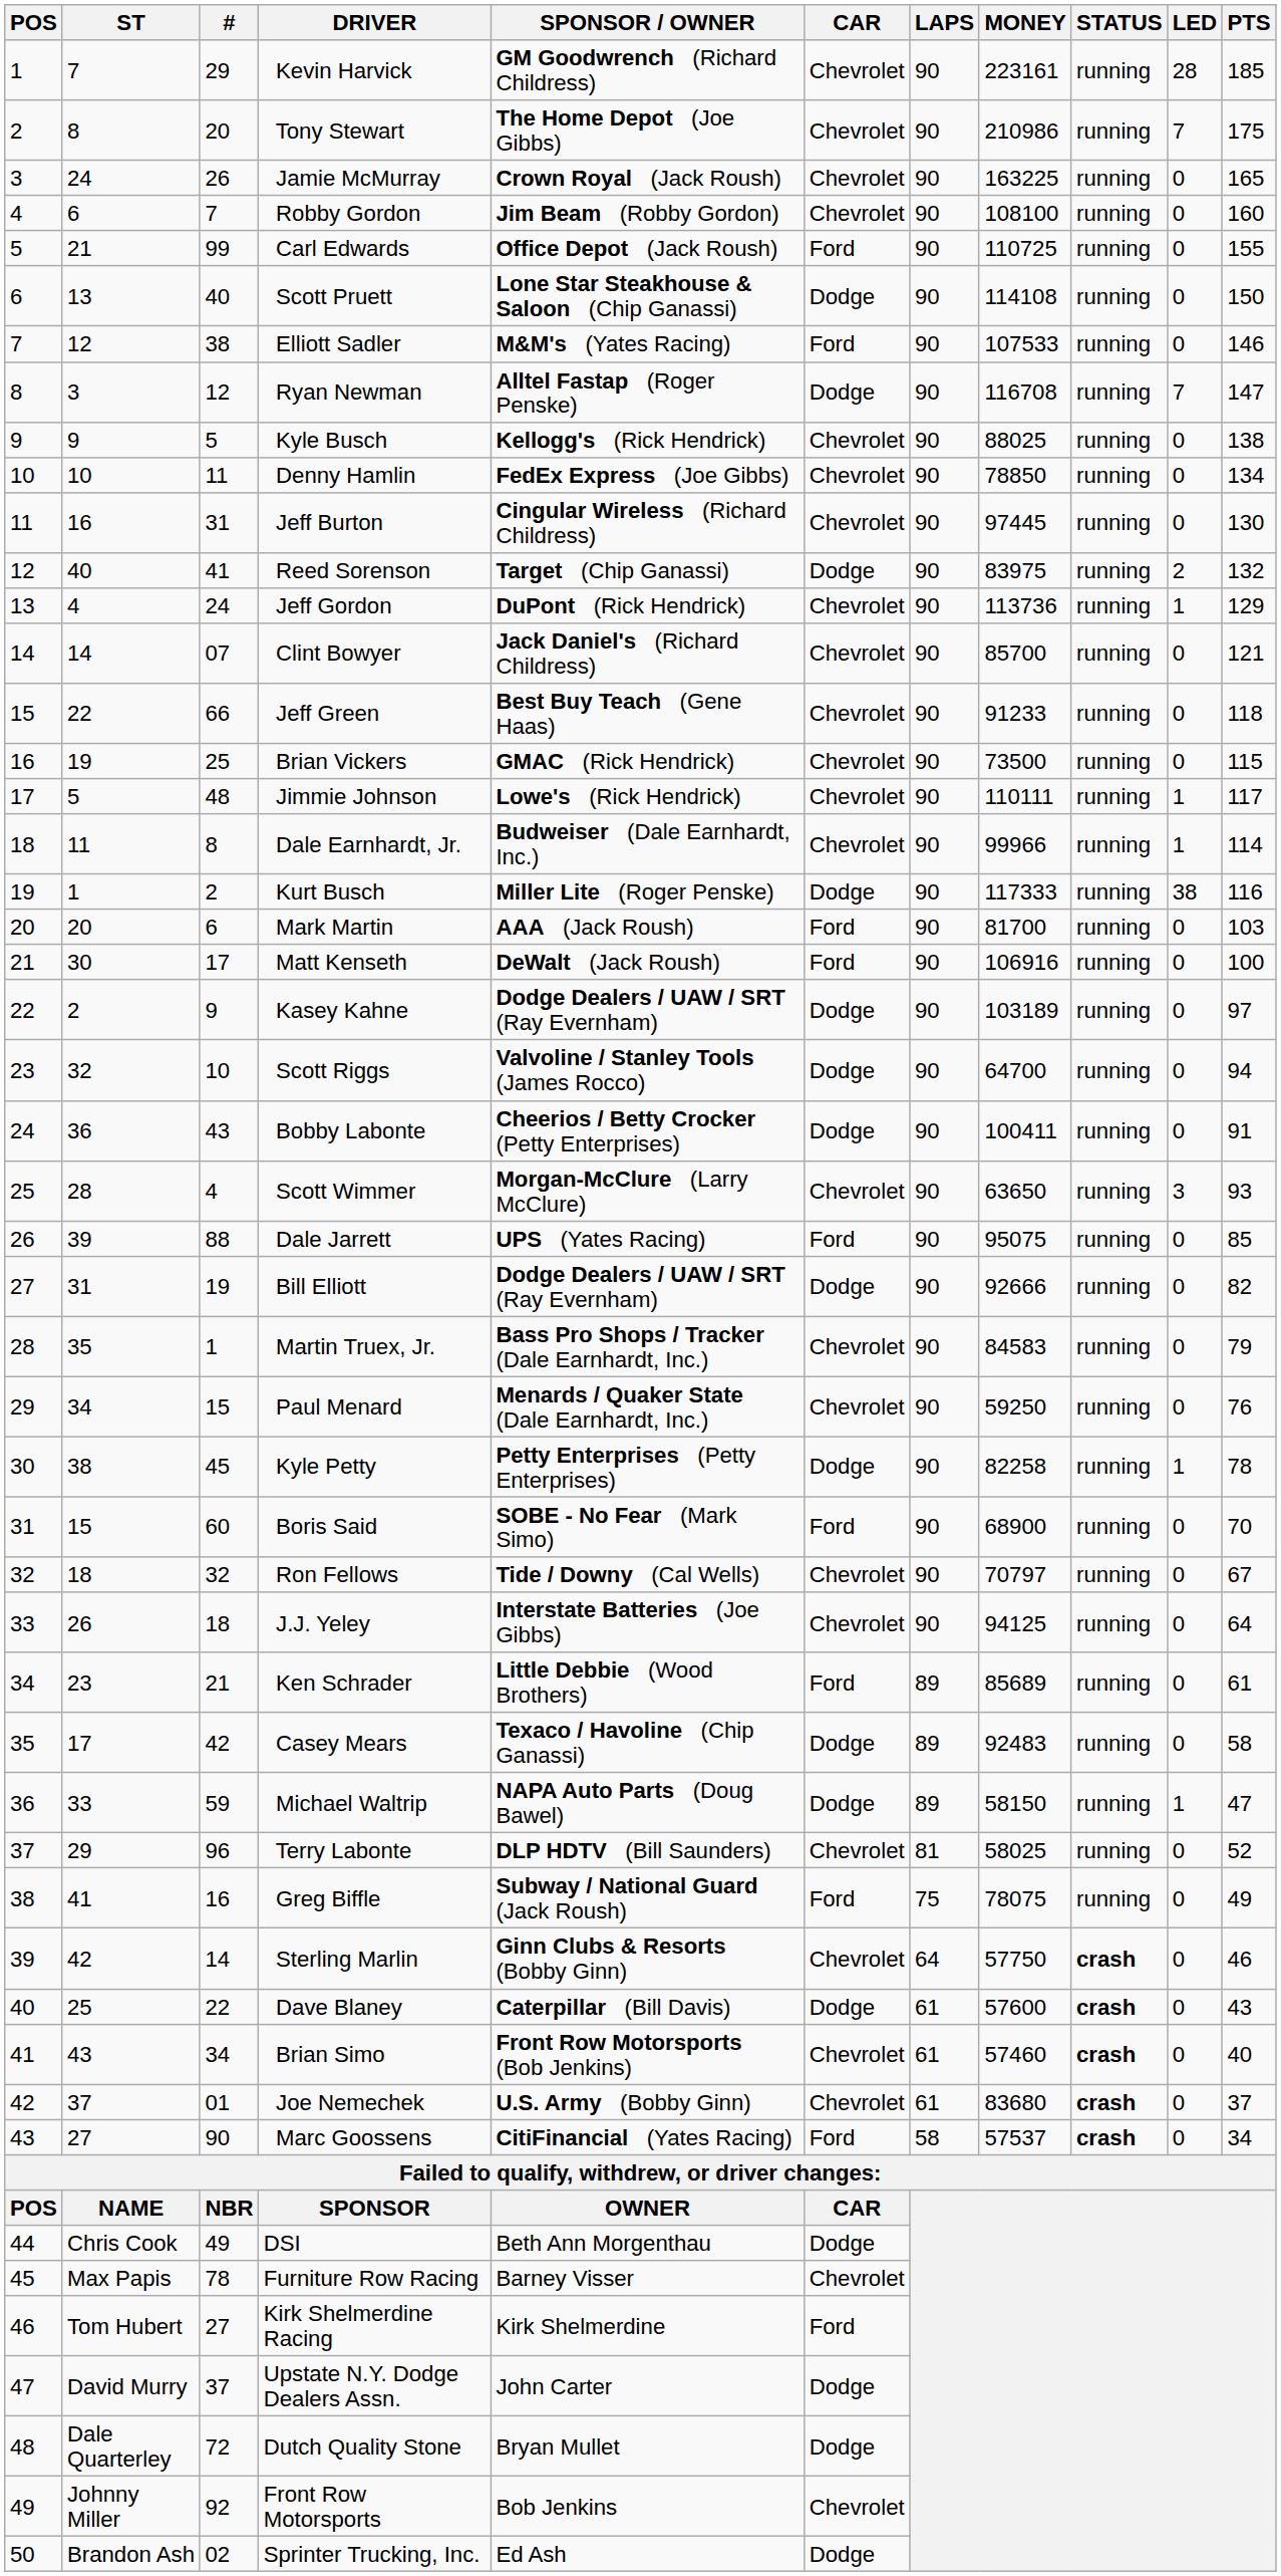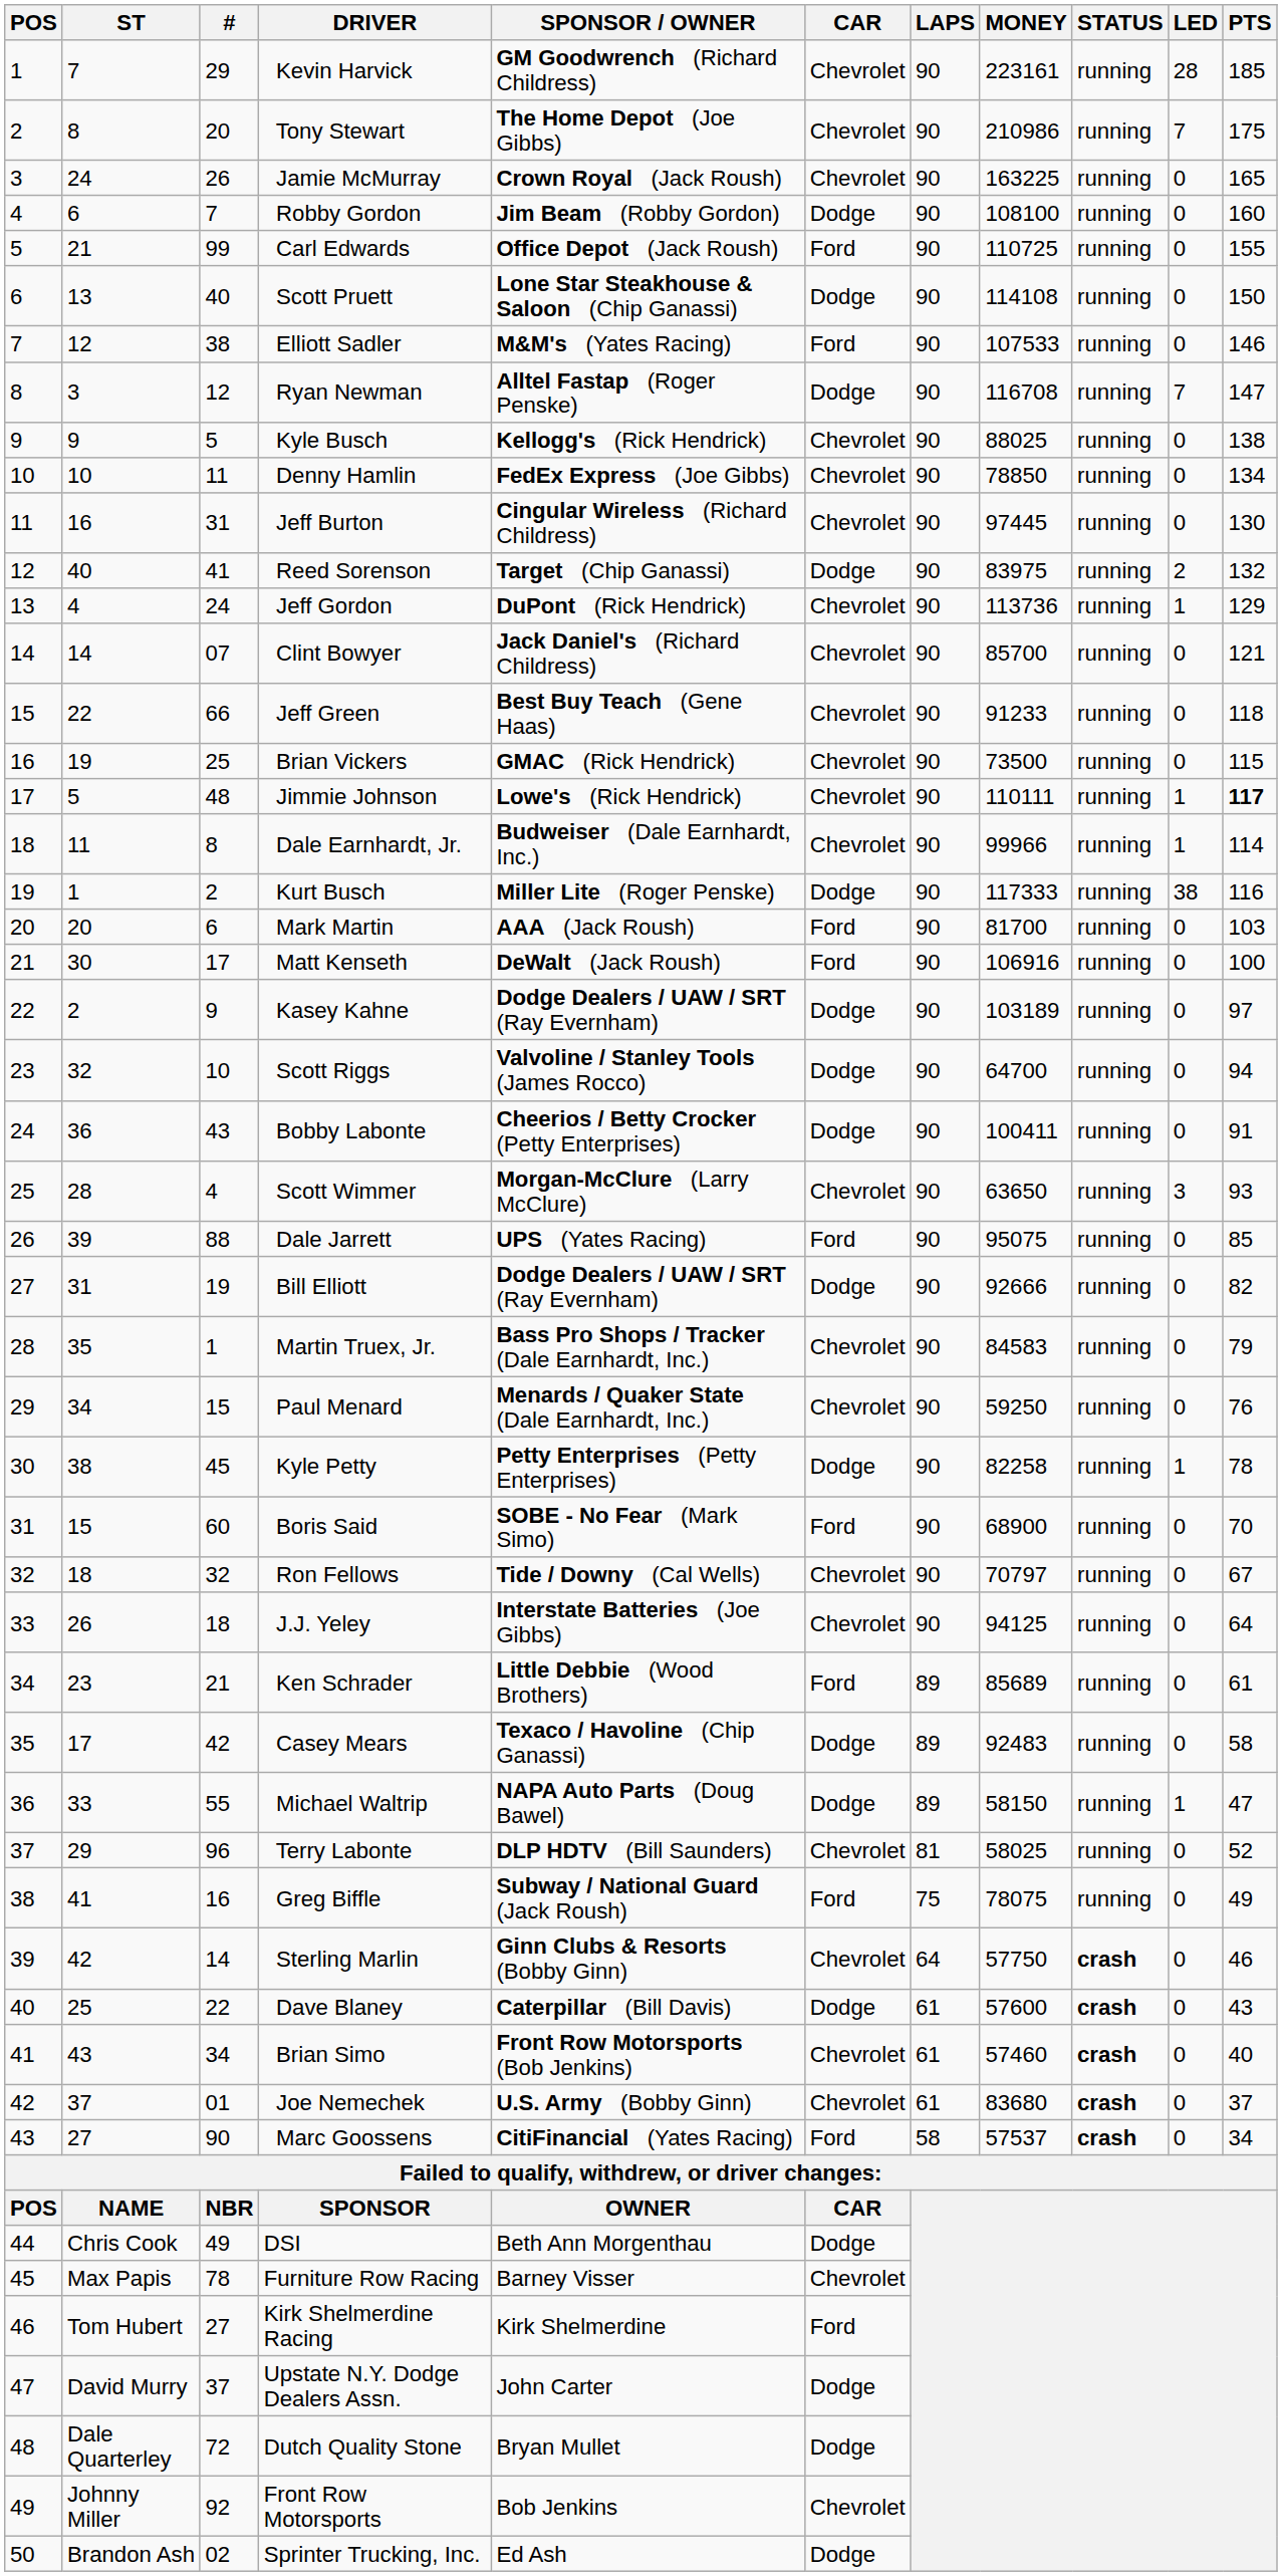Robby Gordon | CAR: Chevrolet -> Dodge
Jimmie Johnson | PTS: normal -> bold
Michael Waltrip | #: 59 -> 55
